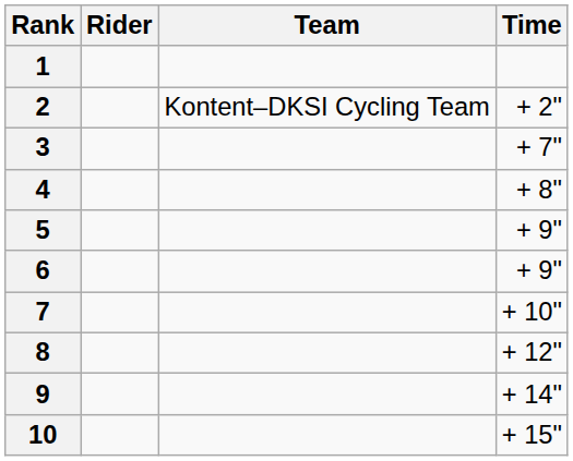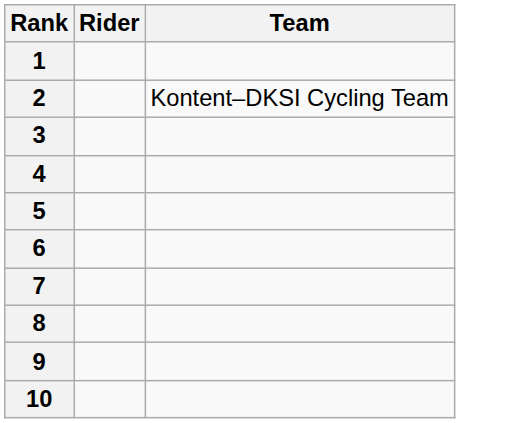- column: Time | + 2" | + 7" | + 8" | + 9" | + 9" | + 10" | + 12" | + 14" | + 15"
